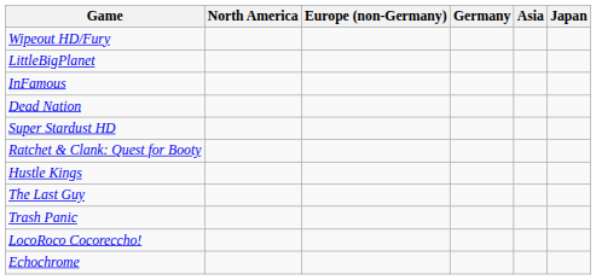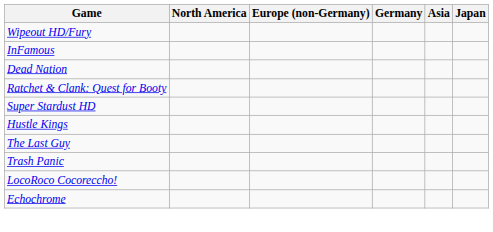- row: LittleBigPlanet
rows swapped: Super Stardust HD <-> Ratchet & Clank: Quest for Booty
